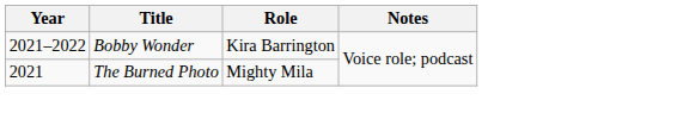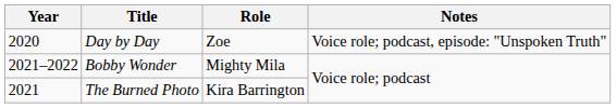+ row: 2020 | Day by Day | Zoe | Voice role; podcast, episode: "Unspoken Truth"
Bobby Wonder | Role: Kira Barrington -> Mighty Mila
The Burned Photo | Role: Mighty Mila -> Kira Barrington
